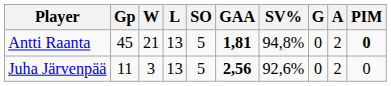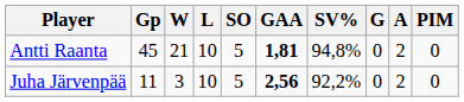Antti Raanta | L: 13 -> 10
Antti Raanta | PIM: bold -> normal
Juha Järvenpää | L: 13 -> 10
Juha Järvenpää | SV%: 92,6% -> 92,2%
